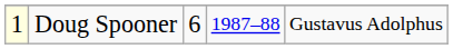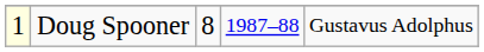Doug Spooner | column 3: 6 -> 8
